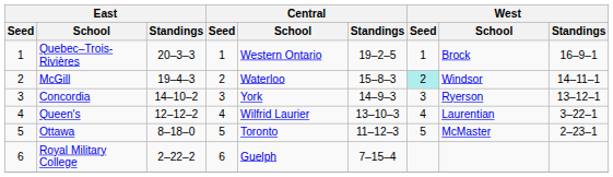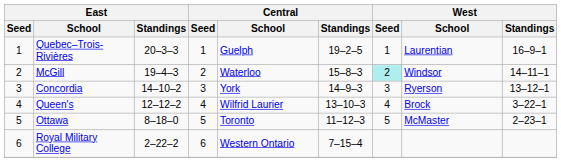Quebec–Trois-Rivières | Central / School: Western Ontario -> Guelph
Quebec–Trois-Rivières | West / School: Brock -> Laurentian
Queen's | West / School: Laurentian -> Brock
Royal Military College | Central / School: Guelph -> Western Ontario
